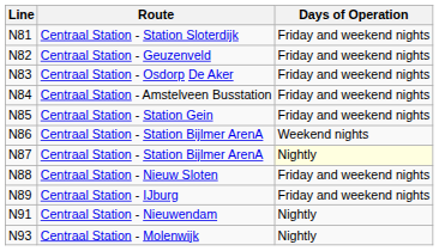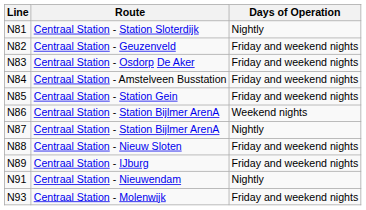Centraal Station - Station Sloterdijk | Days of Operation: Friday and weekend nights -> Nightly
N87 / Centraal Station - Station Bijlmer ArenA | Days of Operation: lightyellow background -> no background
Centraal Station - Molenwijk | Days of Operation: Nightly -> Friday and weekend nights
